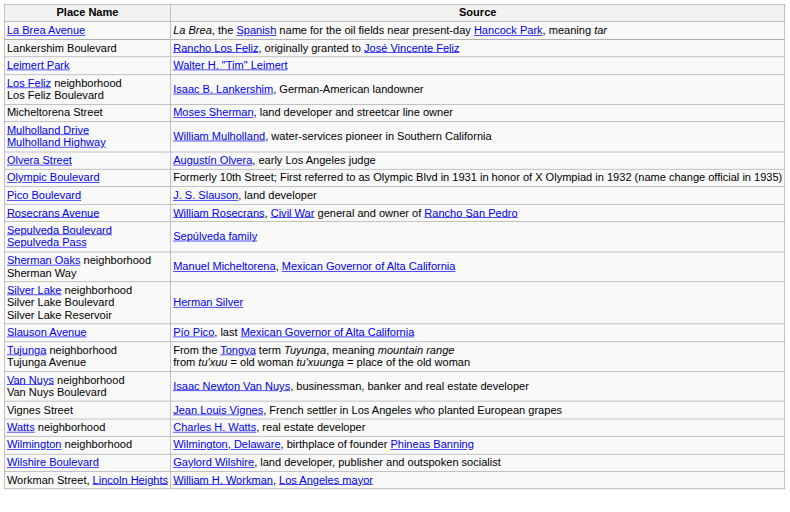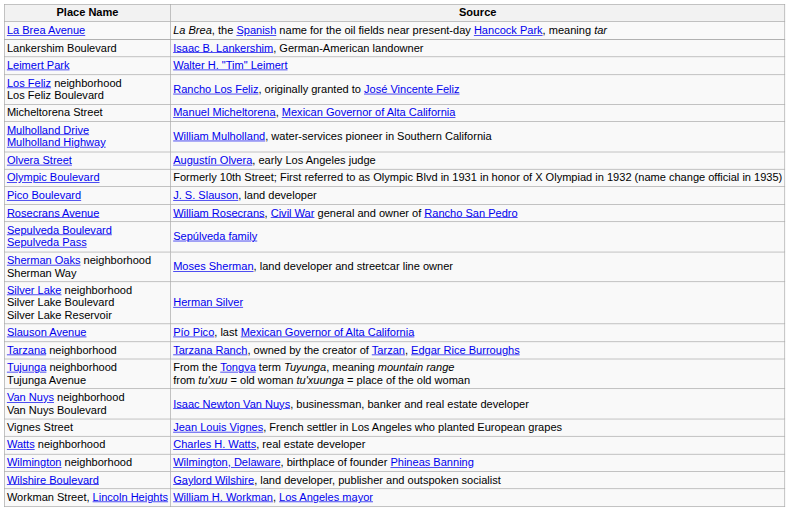Lankershim Boulevard | Source: Rancho Los Feliz, originally granted to José Vincente Feliz -> Isaac B. Lankershim, German-American landowner
Los Feliz neighborhood Los Feliz Boulevard | Source: Isaac B. Lankershim, German-American landowner -> Rancho Los Feliz, originally granted to José Vincente Feliz
Micheltorena Street | Source: Moses Sherman, land developer and streetcar line owner -> Manuel Micheltorena, Mexican Governor of Alta California
Sherman Oaks neighborhood Sherman Way | Source: Manuel Micheltorena, Mexican Governor of Alta California -> Moses Sherman, land developer and streetcar line owner
+ row: Tarzana neighborhood | Tarzana Ranch, owned by the creator of Tarzan, Edgar Rice Burroughs
